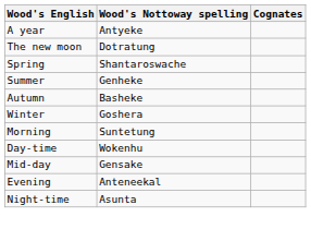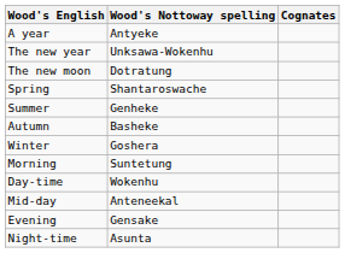+ row: The new year | Unksawa-Wokenhu
Mid-day | Wood's Nottoway spelling: Gensake -> Anteneekal
Evening | Wood's Nottoway spelling: Anteneekal -> Gensake
